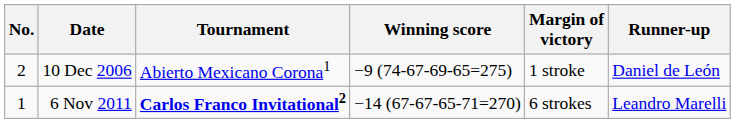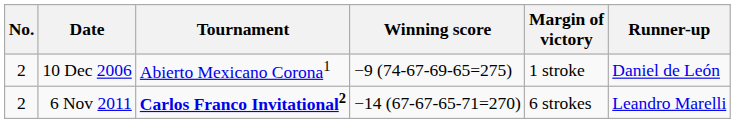6 Nov 2011 | No.: 1 -> 2
